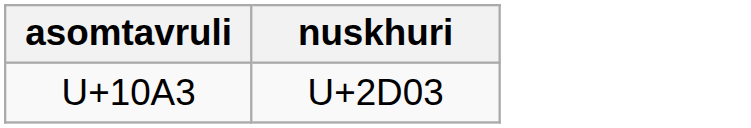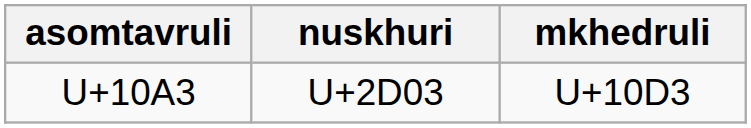+ column: mkhedruli | U+10D3
